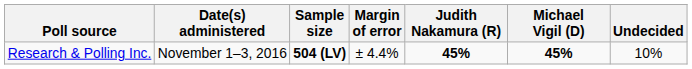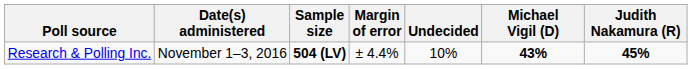columns swapped: Judith Nakamura (R) <-> Undecided
Research & Polling Inc. | Michael Vigil (D): 45% -> 43%
